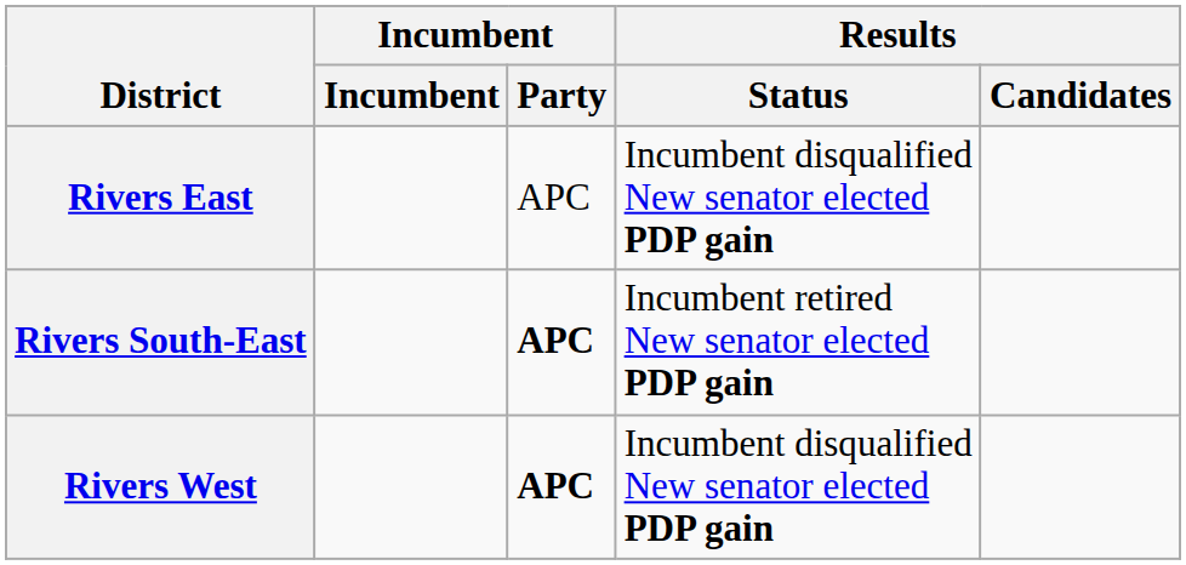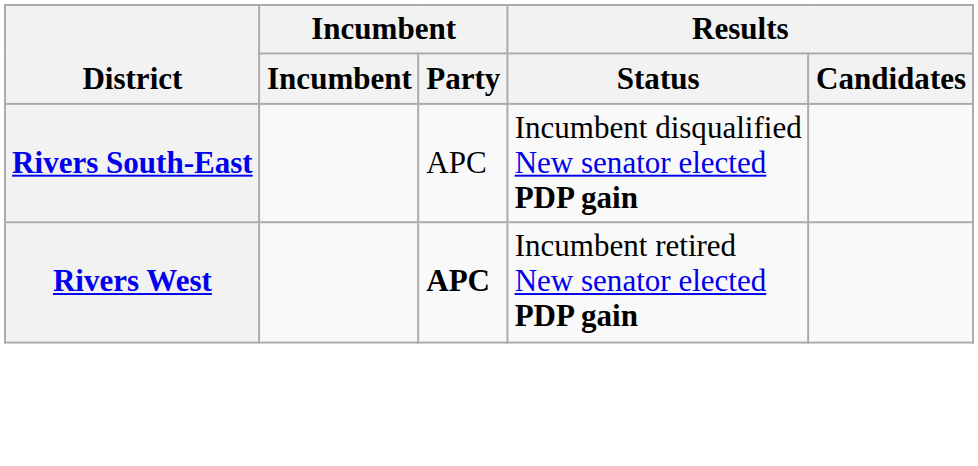- row: Rivers East | APC | Incumbent disqualified New senator elected PDP gain
Rivers South-East | Incumbent / Party: bold -> normal
Rivers South-East | Results / Status: Incumbent retired New senator elected PDP gain -> Incumbent disqualified New senator elected PDP gain
Rivers West | Results / Status: Incumbent disqualified New senator elected PDP gain -> Incumbent retired New senator elected PDP gain
